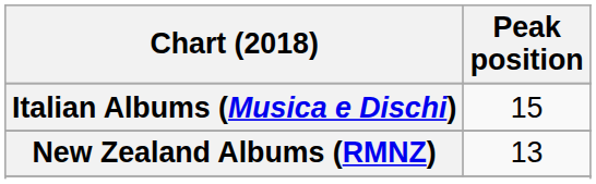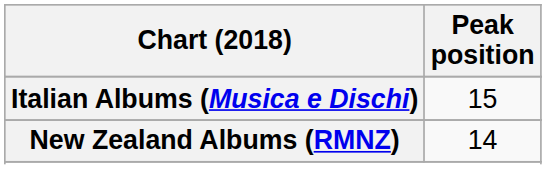New Zealand Albums (RMNZ) | Peak position: 13 -> 14
